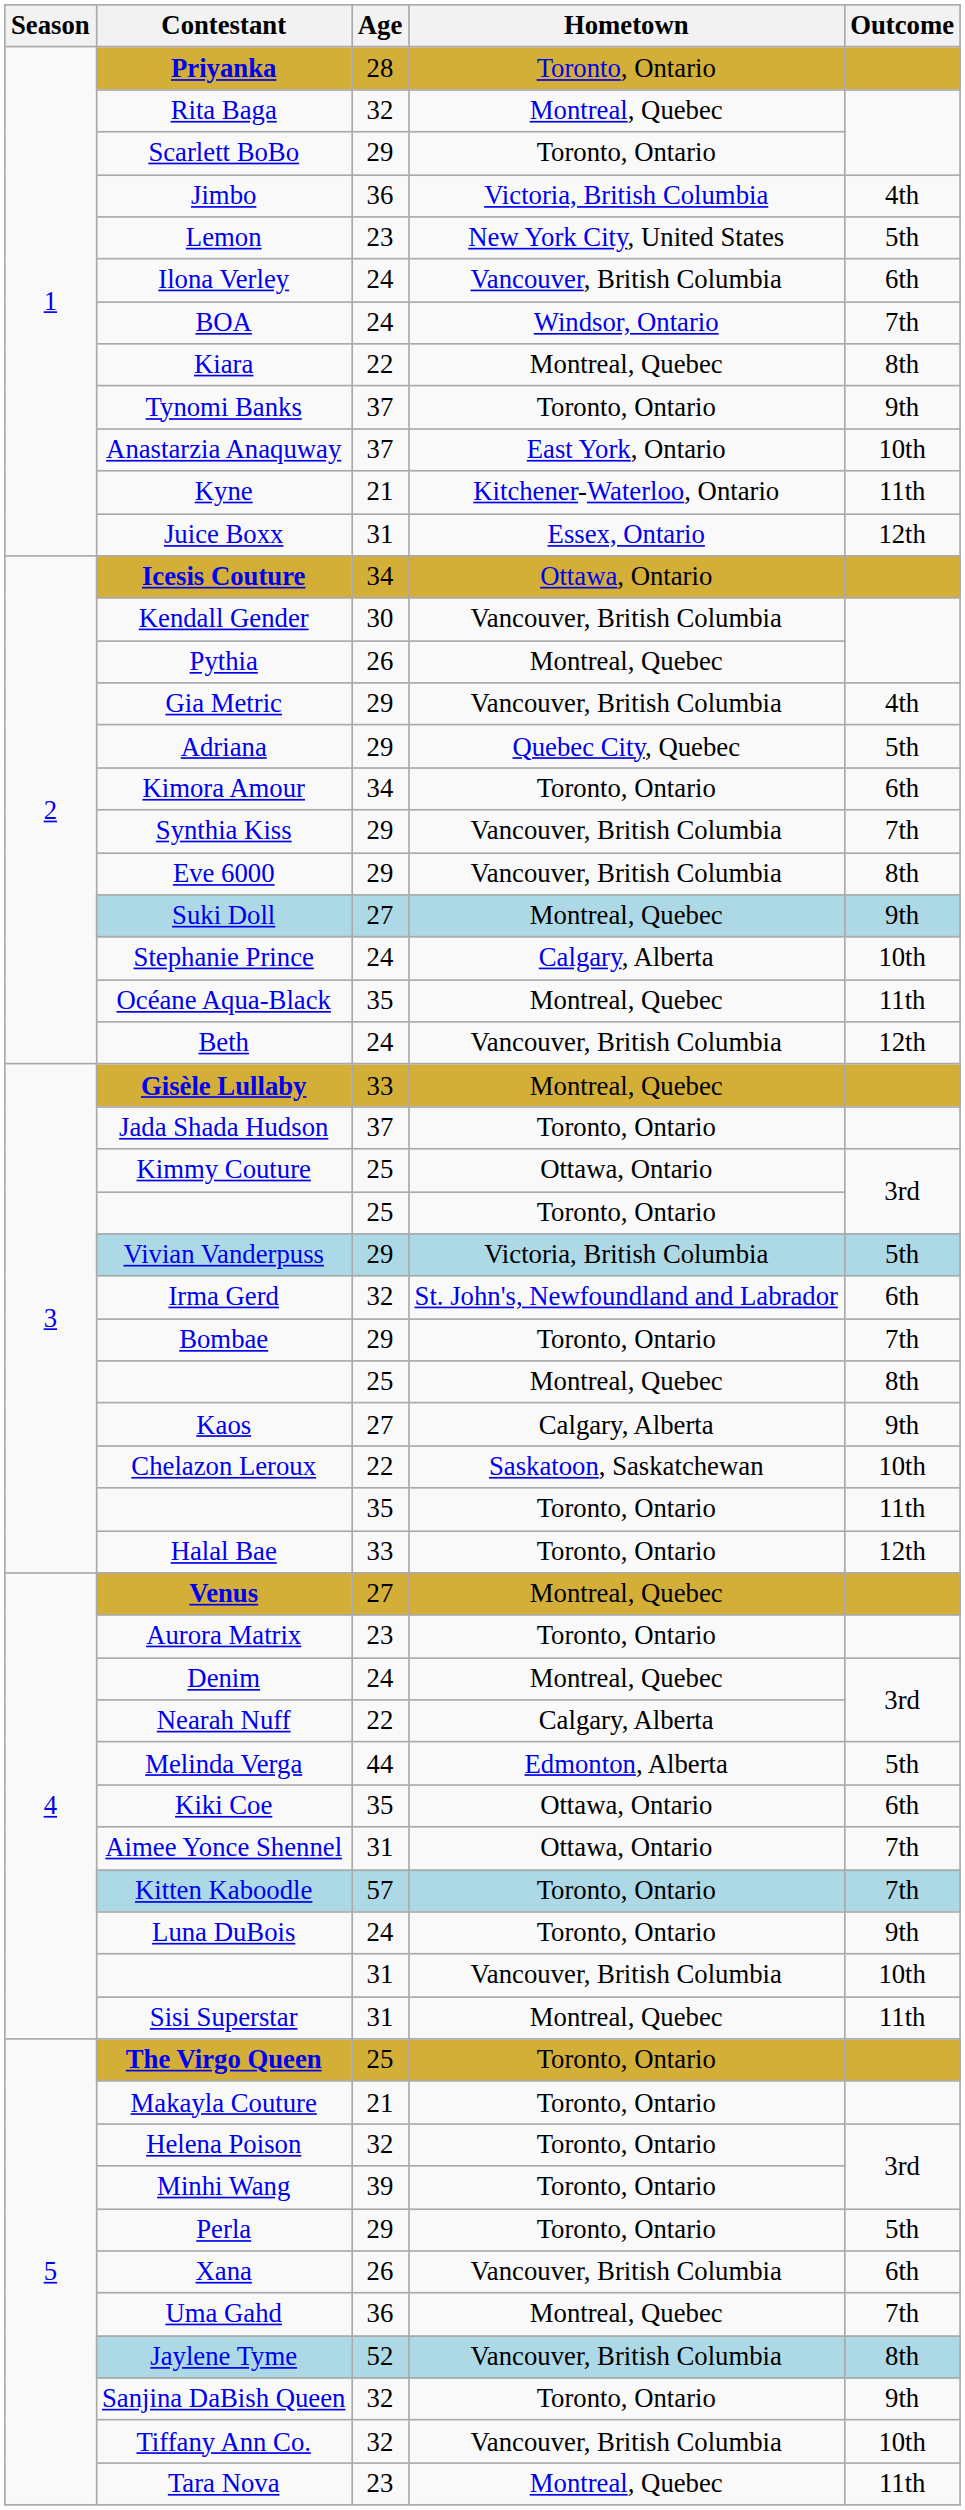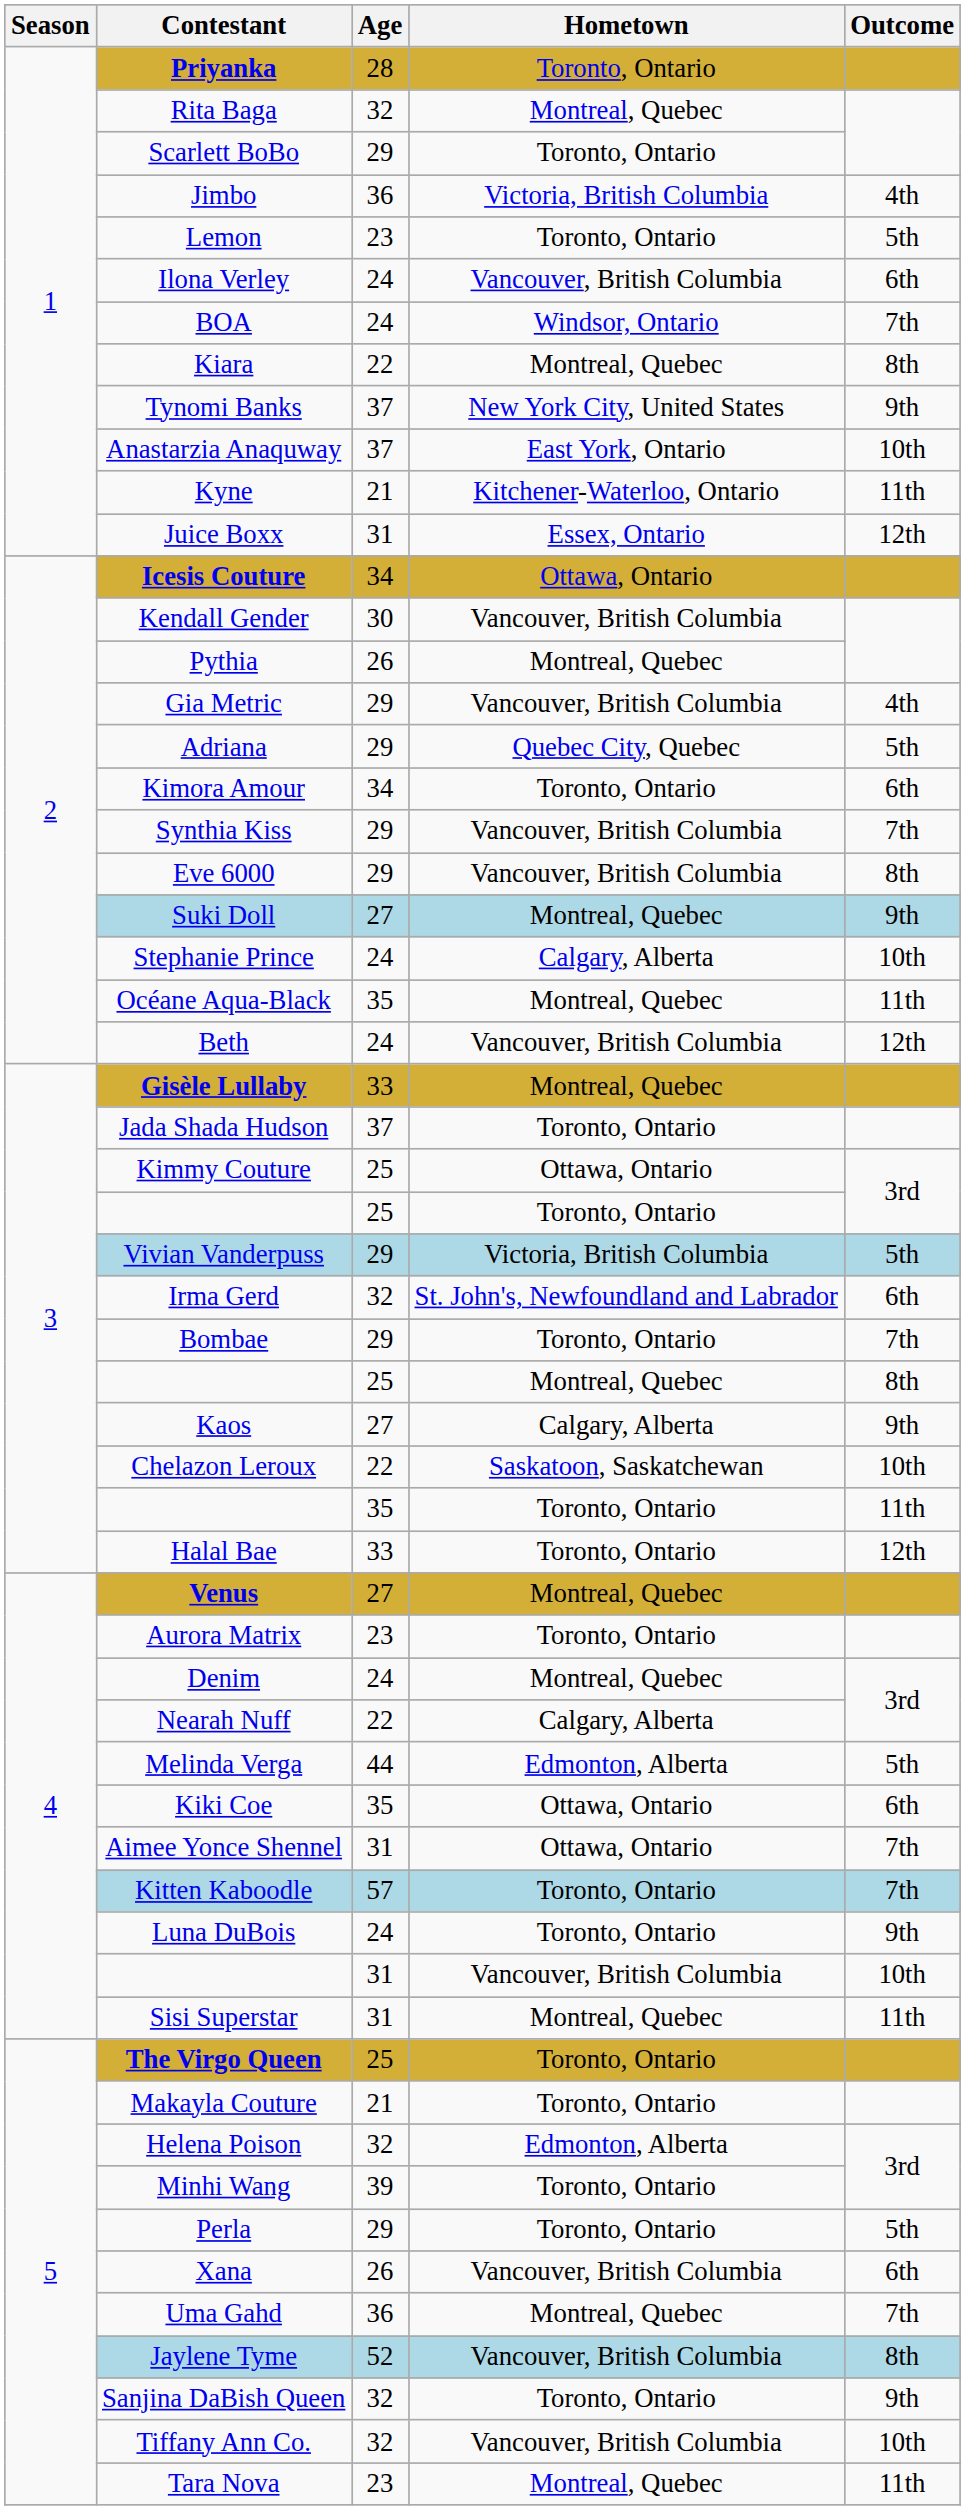Lemon | Hometown: New York City, United States -> Toronto, Ontario
Tynomi Banks | Hometown: Toronto, Ontario -> New York City, United States
Helena Poison | Hometown: Toronto, Ontario -> Edmonton, Alberta
